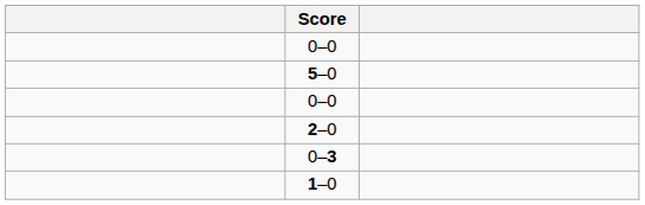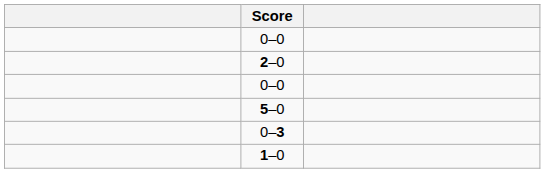rows swapped: 2–0 <-> 5–0
